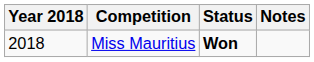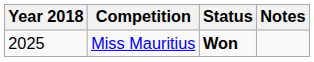Miss Mauritius | Year 2018: 2018 -> 2025
